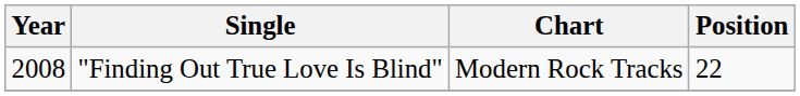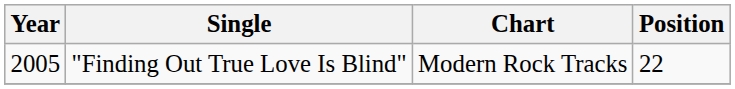"Finding Out True Love Is Blind" | Year: 2008 -> 2005
